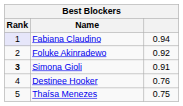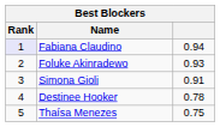Foluke Akinradewo | column 3: 0.92 -> 0.93
Simona Gioli | Rank: bold -> normal
Destinee Hooker | column 3: 0.76 -> 0.78
